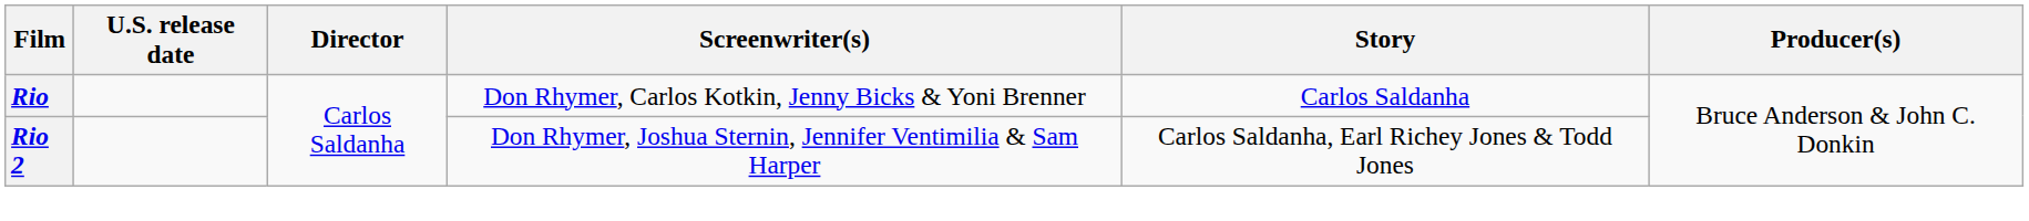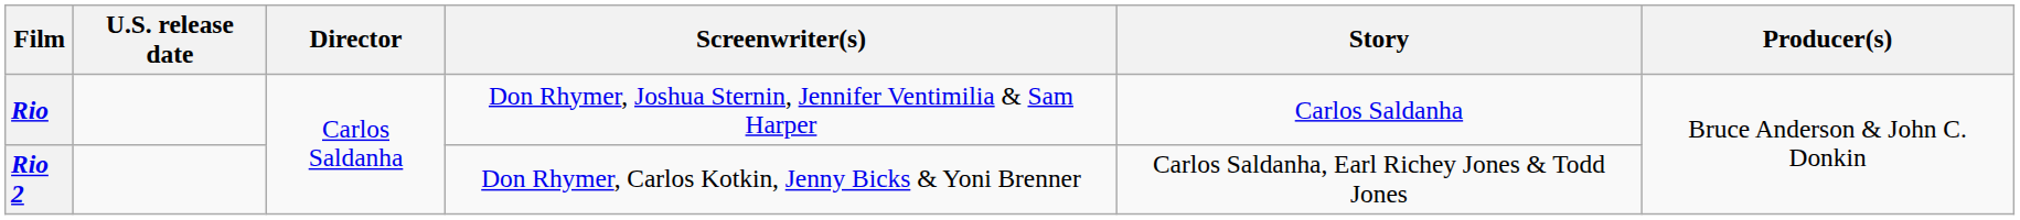Rio | Screenwriter(s): Don Rhymer, Carlos Kotkin, Jenny Bicks & Yoni Brenner -> Don Rhymer, Joshua Sternin, Jennifer Ventimilia & Sam Harper
Rio 2 | Screenwriter(s): Don Rhymer, Joshua Sternin, Jennifer Ventimilia & Sam Harper -> Don Rhymer, Carlos Kotkin, Jenny Bicks & Yoni Brenner
